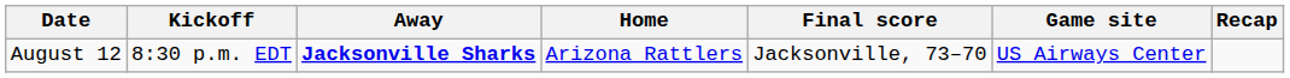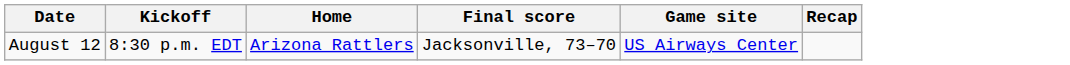- column: Away | Jacksonville Sharks
